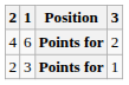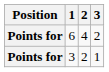columns swapped: Position <-> 2
